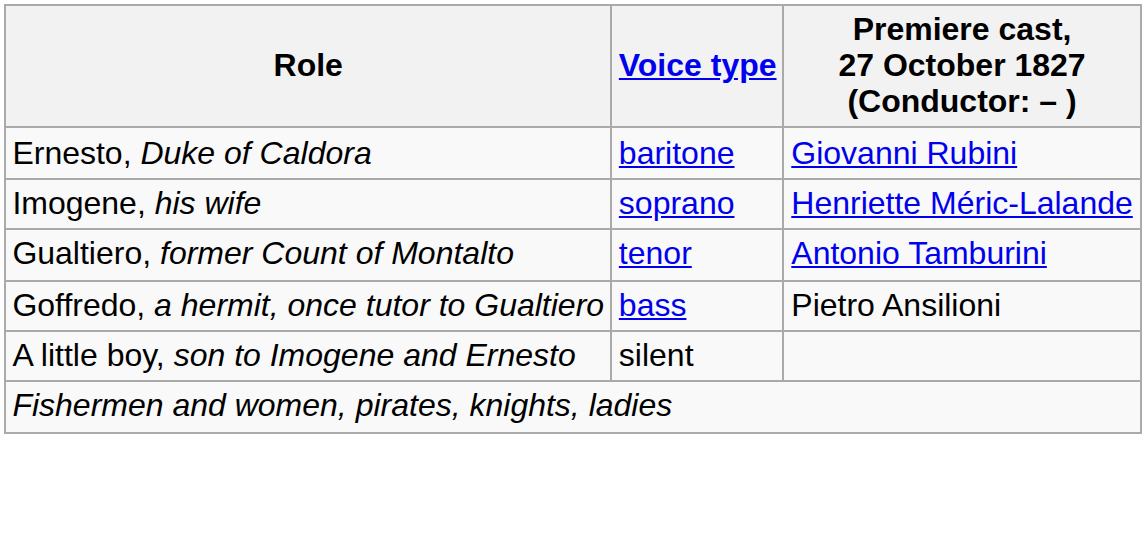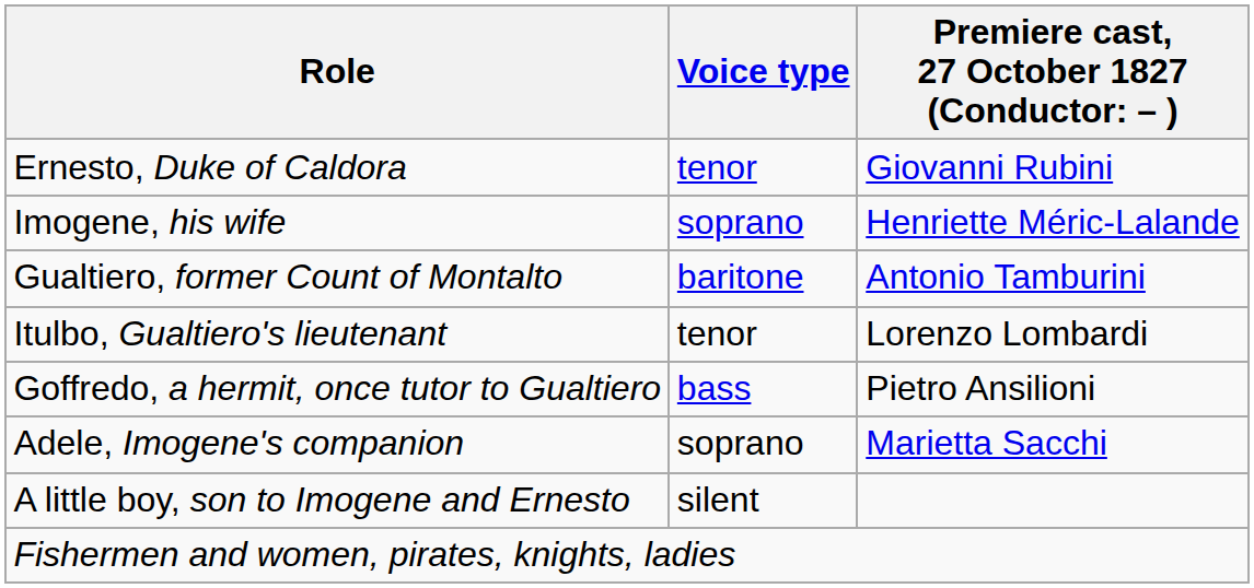Ernesto, Duke of Caldora | Voice type: baritone -> tenor
Gualtiero, former Count of Montalto | Voice type: tenor -> baritone
+ row: Itulbo, Gualtiero's lieutenant | tenor | Lorenzo Lombardi
+ row: Adele, Imogene's companion | soprano | Marietta Sacchi
